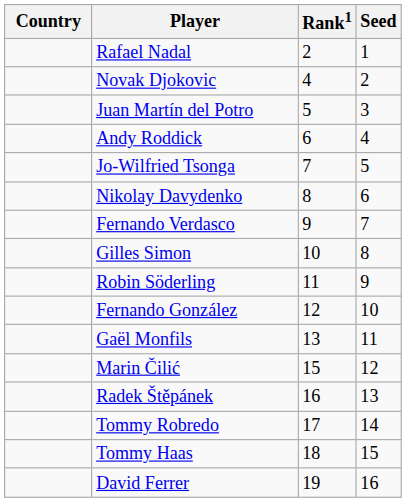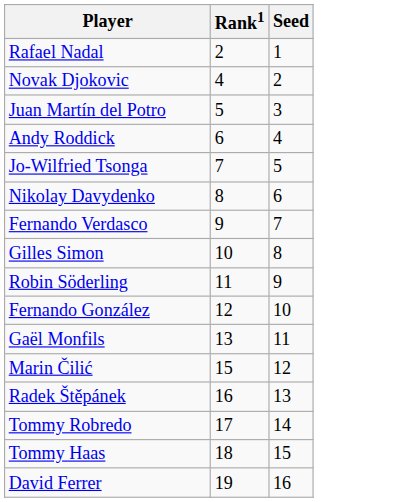- column: Country
